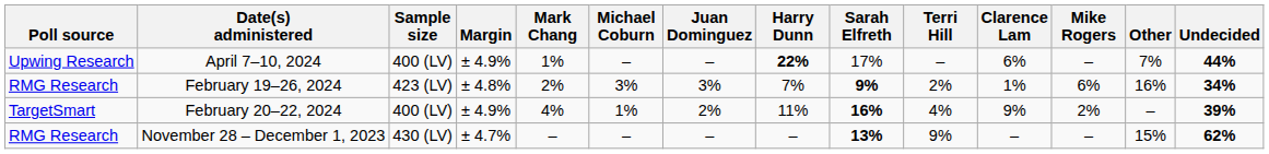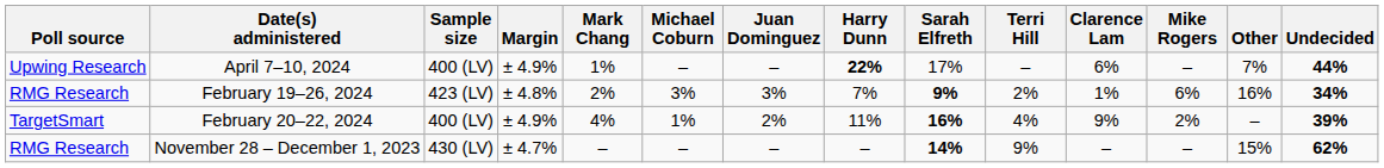November 28 – December 1, 2023 | Sarah Elfreth: 13% -> 14%
